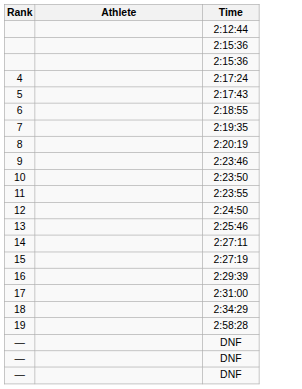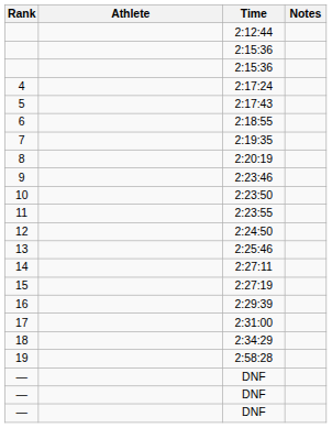+ column: Notes
